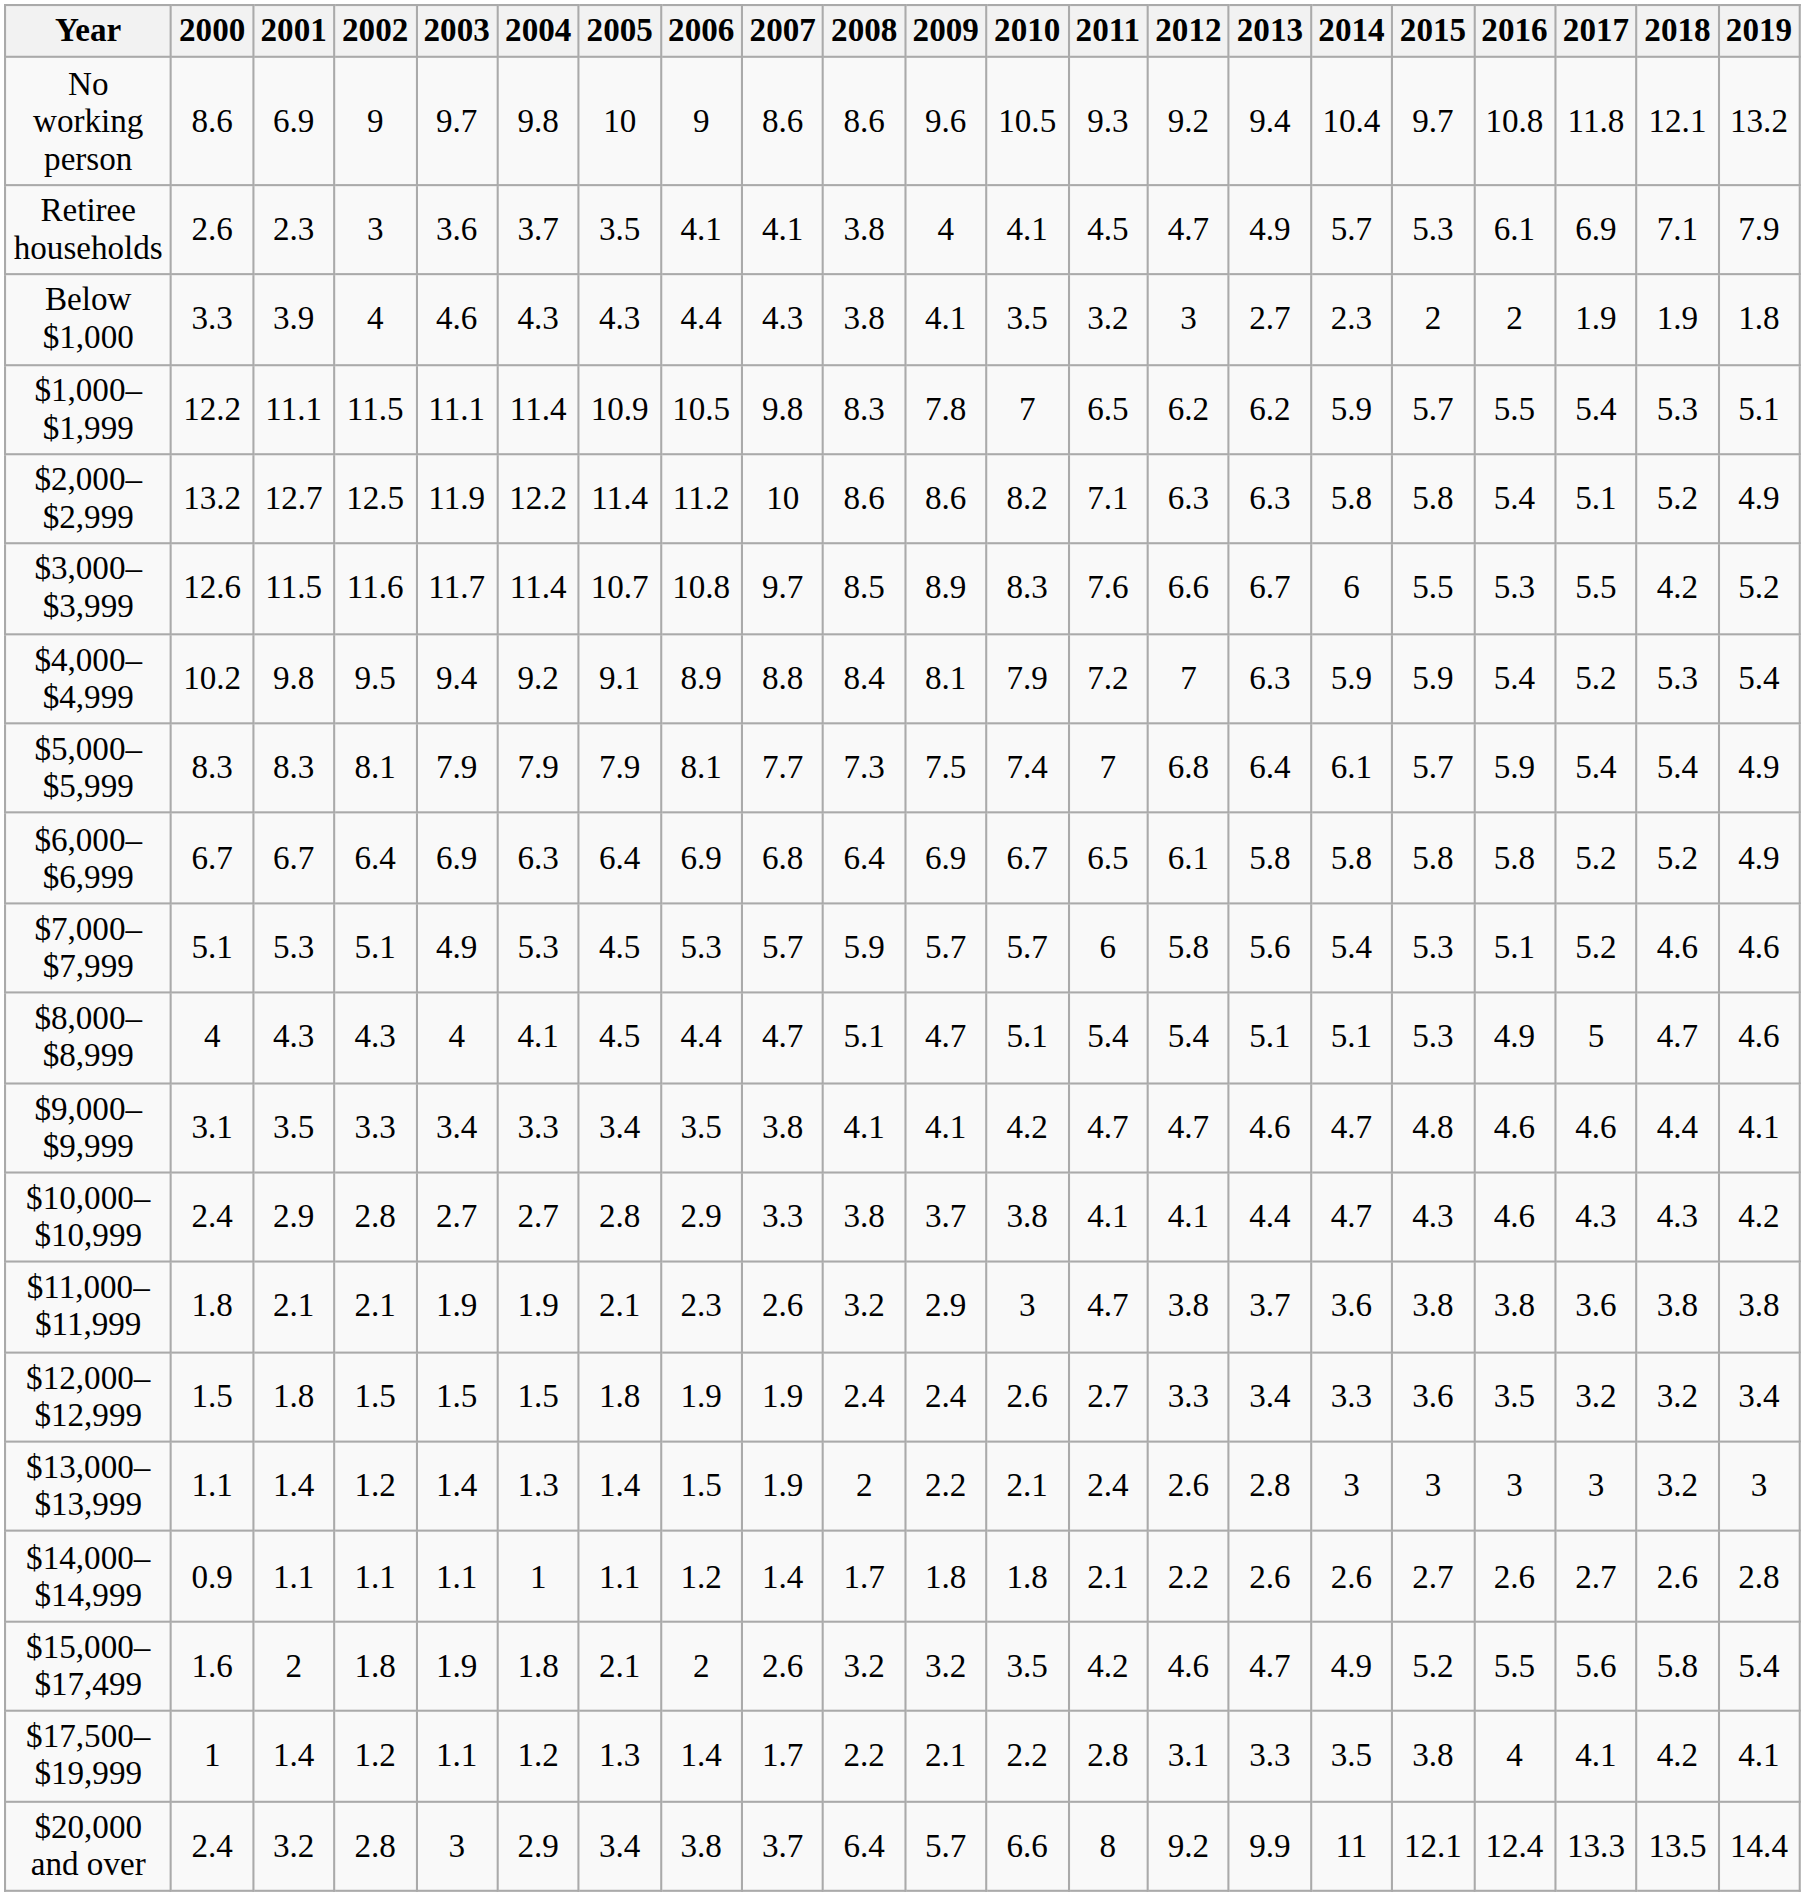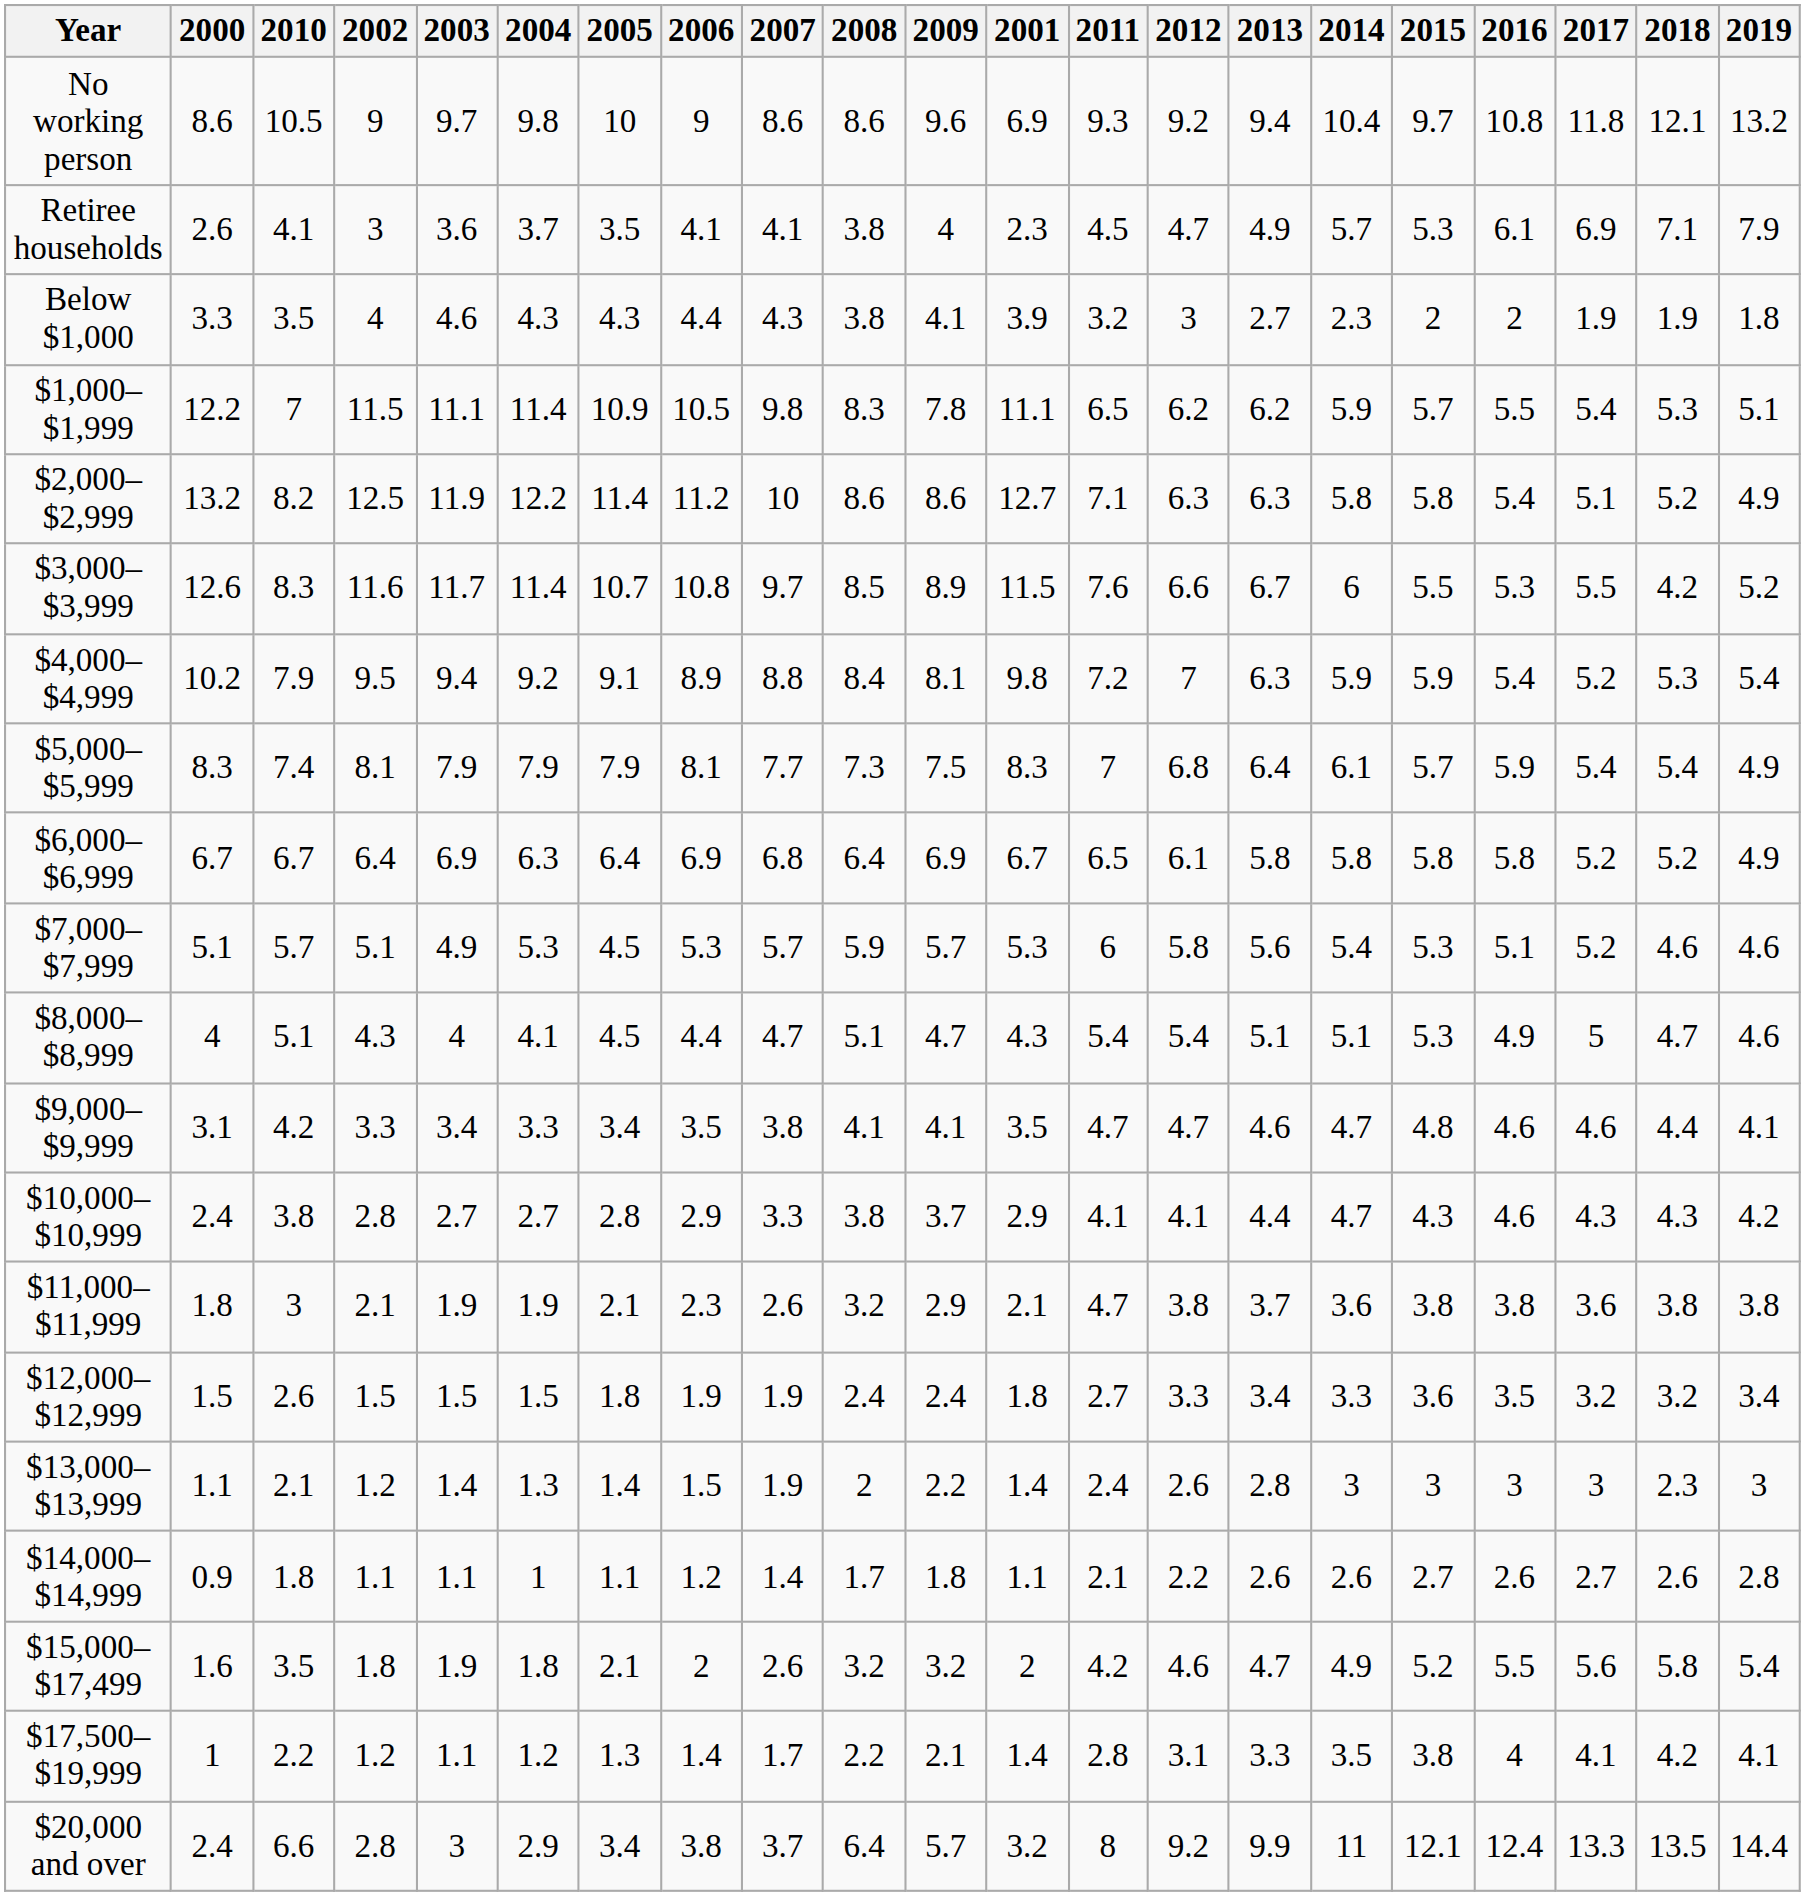columns swapped: 2001 <-> 2010
$13,000–$13,999 | 2018: 3.2 -> 2.3
